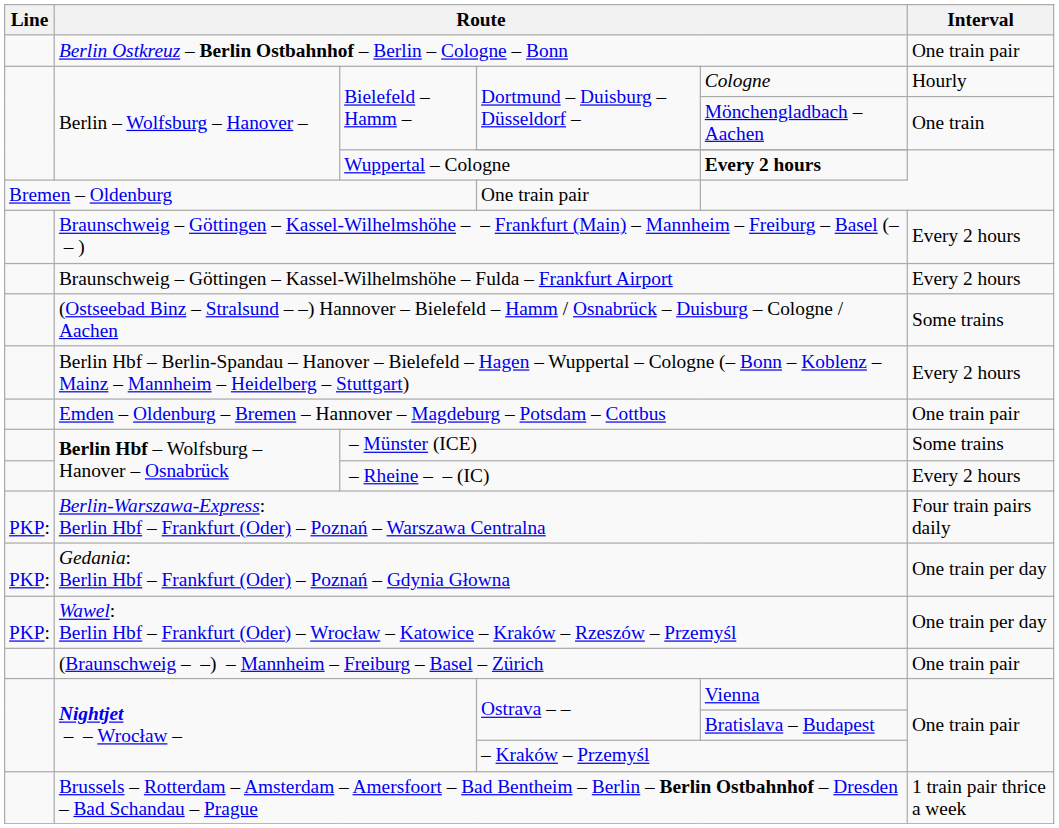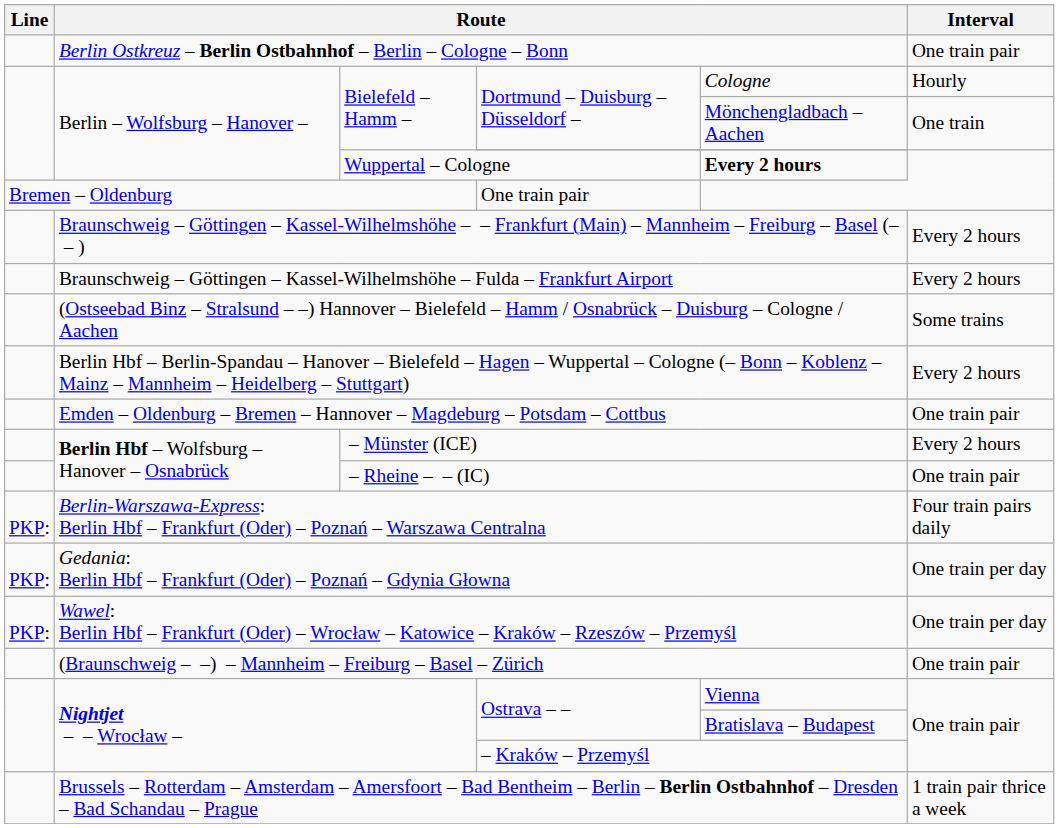– Münster (ICE) | Interval: Some trains -> Every 2 hours
– Rheine – – (IC) | Interval: Every 2 hours -> One train pair
